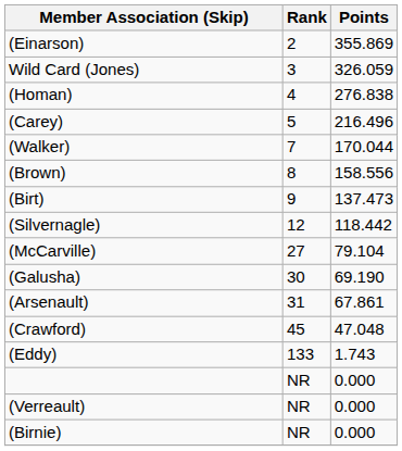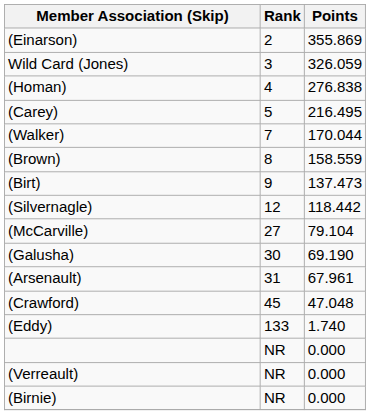(Carey) | Points: 216.496 -> 216.495
(Brown) | Points: 158.556 -> 158.559
(Arsenault) | Points: 67.861 -> 67.961
(Eddy) | Points: 1.743 -> 1.740
